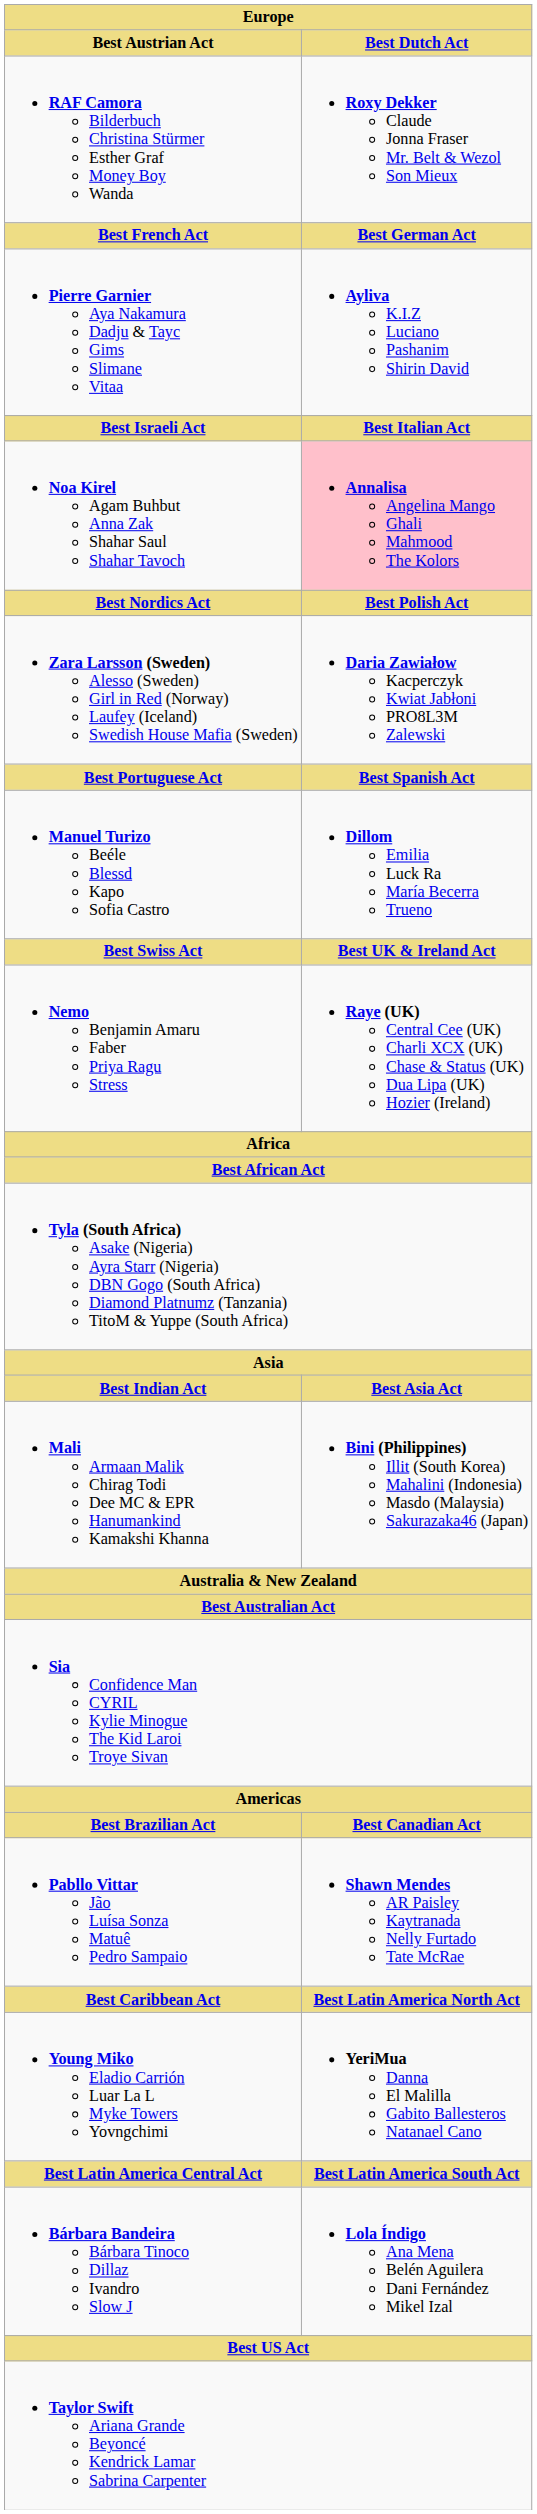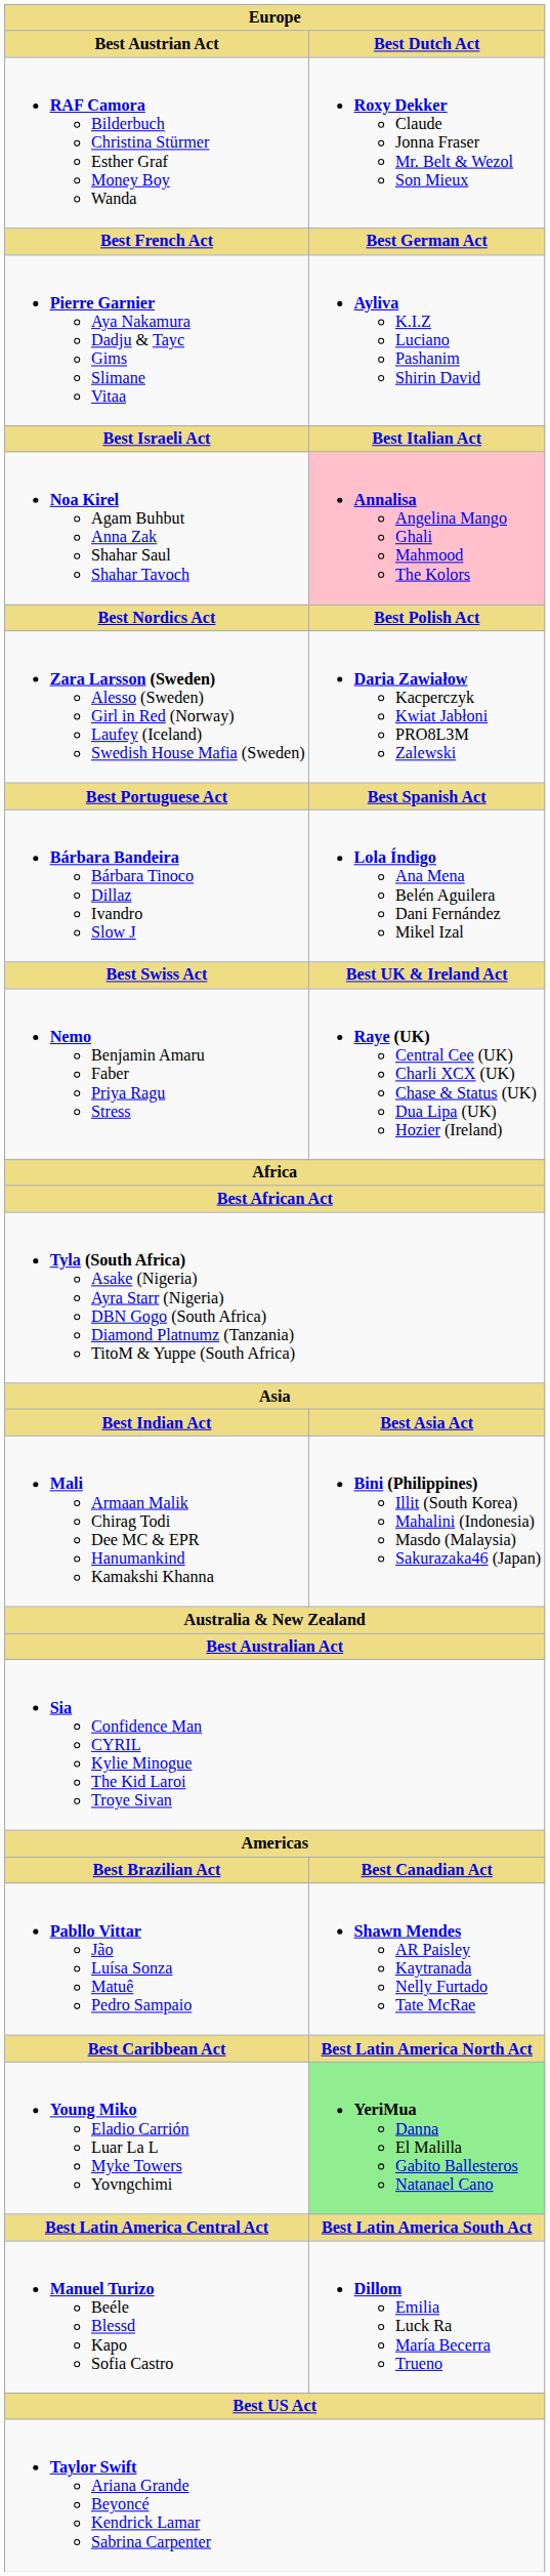rows swapped: Bárbara Bandeira Bárbara Tinoco Dillaz Ivandro Slow J <-> Manuel Turizo Beéle Blessd Kapo Sofia Castro
Young Miko Eladio Carrión Luar La L Myke Towers Yovngchimi | Best Dutch Act: no background -> lightgreen background
